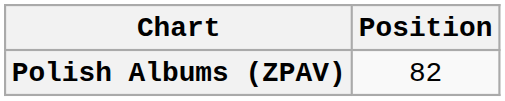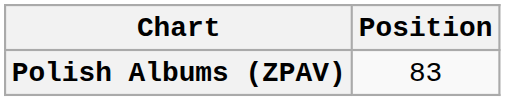Polish Albums (ZPAV) | Position: 82 -> 83
